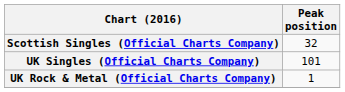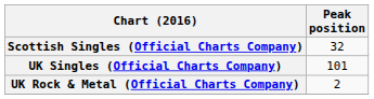UK Rock & Metal (Official Charts Company) | Peak position: 1 -> 2
